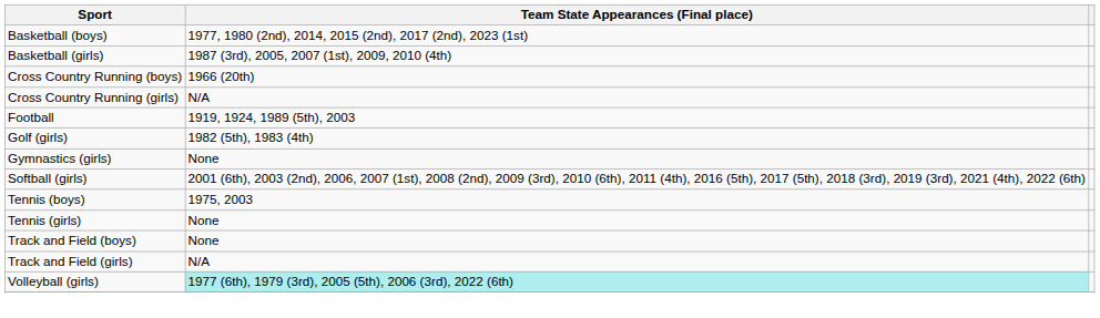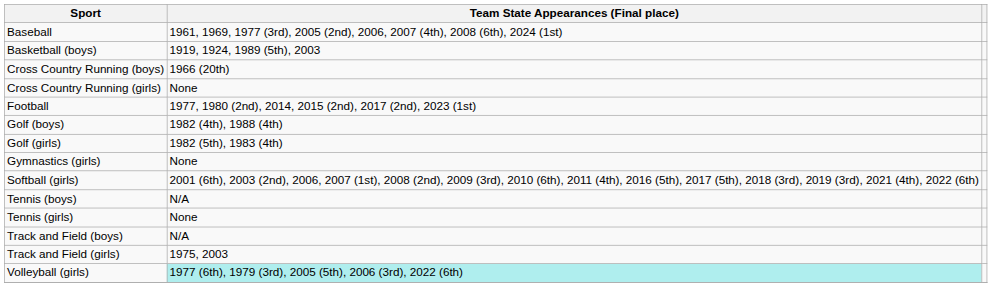+ row: Baseball | 1961, 1969, 1977 (3rd), 2005 (2nd), 2006, 2007 (4th), 2008 (6th), 2024 (1st)
Basketball (boys) | Team State Appearances (Final place): 1977, 1980 (2nd), 2014, 2015 (2nd), 2017 (2nd), 2023 (1st) -> 1919, 1924, 1989 (5th), 2003
- row: Basketball (girls) | 1987 (3rd), 2005, 2007 (1st), 2009, 2010 (4th)
Cross Country Running (girls) | Team State Appearances (Final place): N/A -> None
Football | Team State Appearances (Final place): 1919, 1924, 1989 (5th), 2003 -> 1977, 1980 (2nd), 2014, 2015 (2nd), 2017 (2nd), 2023 (1st)
+ row: Golf (boys) | 1982 (4th), 1988 (4th)
Tennis (boys) | Team State Appearances (Final place): 1975, 2003 -> N/A
Track and Field (boys) | Team State Appearances (Final place): None -> N/A
Track and Field (girls) | Team State Appearances (Final place): N/A -> 1975, 2003
